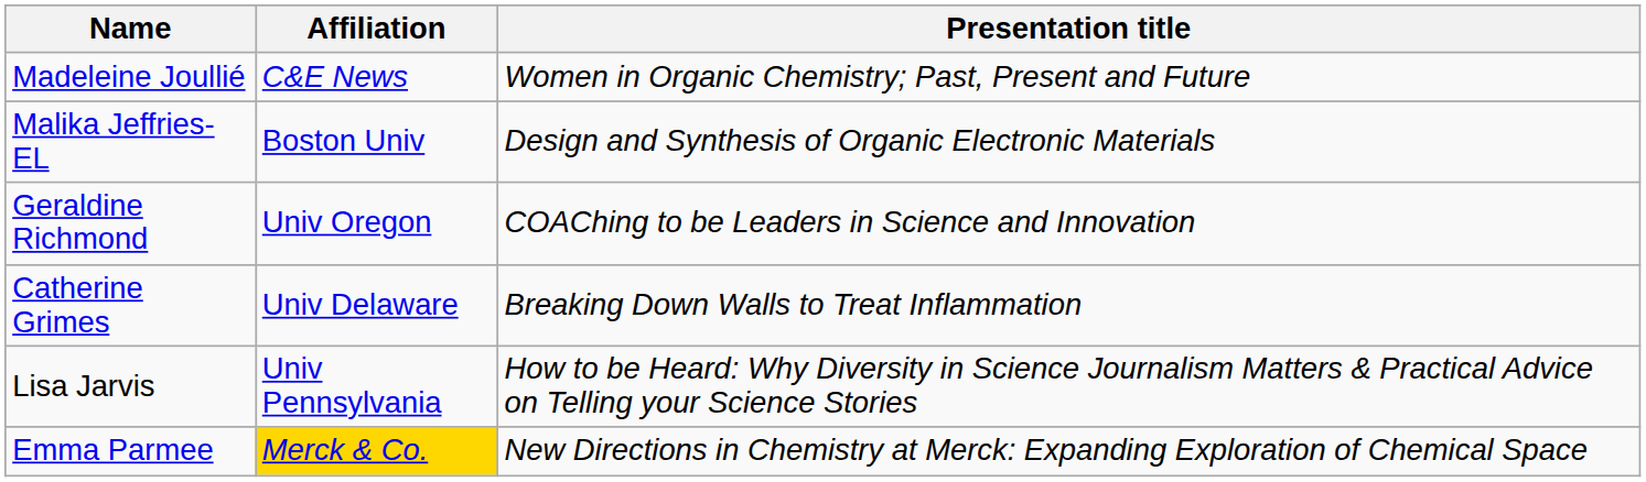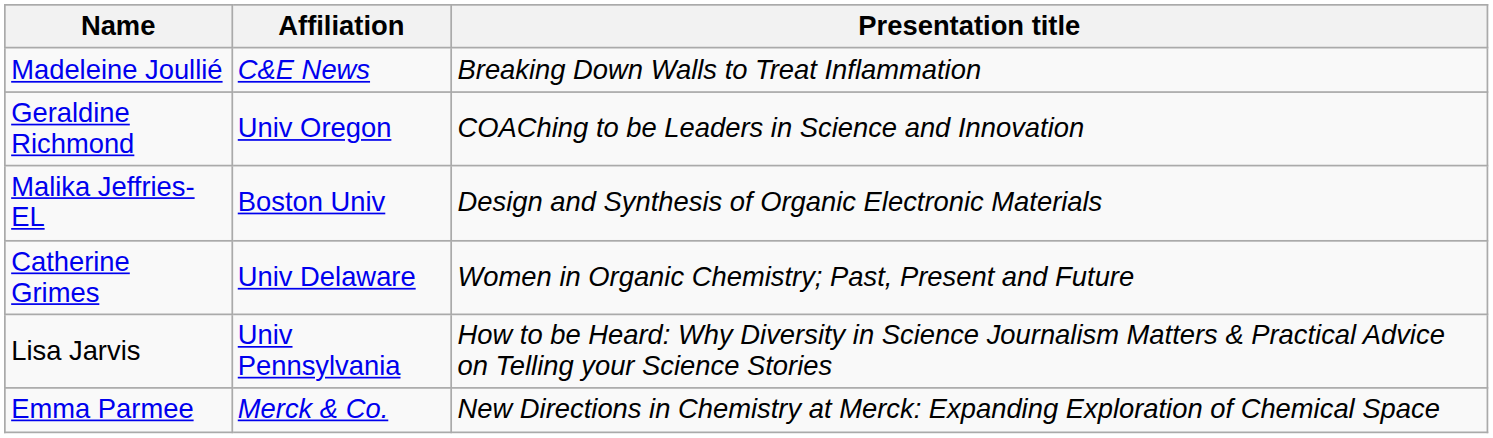Madeleine Joullié | Presentation title: Women in Organic Chemistry; Past, Present and Future -> Breaking Down Walls to Treat Inflammation
rows swapped: Malika Jeffries-EL <-> Geraldine Richmond
Catherine Grimes | Presentation title: Breaking Down Walls to Treat Inflammation -> Women in Organic Chemistry; Past, Present and Future
Emma Parmee | Affiliation: gold background -> no background
